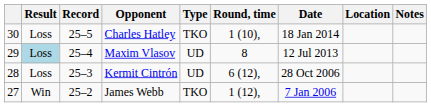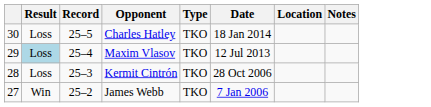- column: Round, time | 1 (10), | 8 | 6 (12), | 1 (12),
Maxim Vlasov | Type: UD -> TKO
Kermit Cintrón | Type: UD -> TKO
